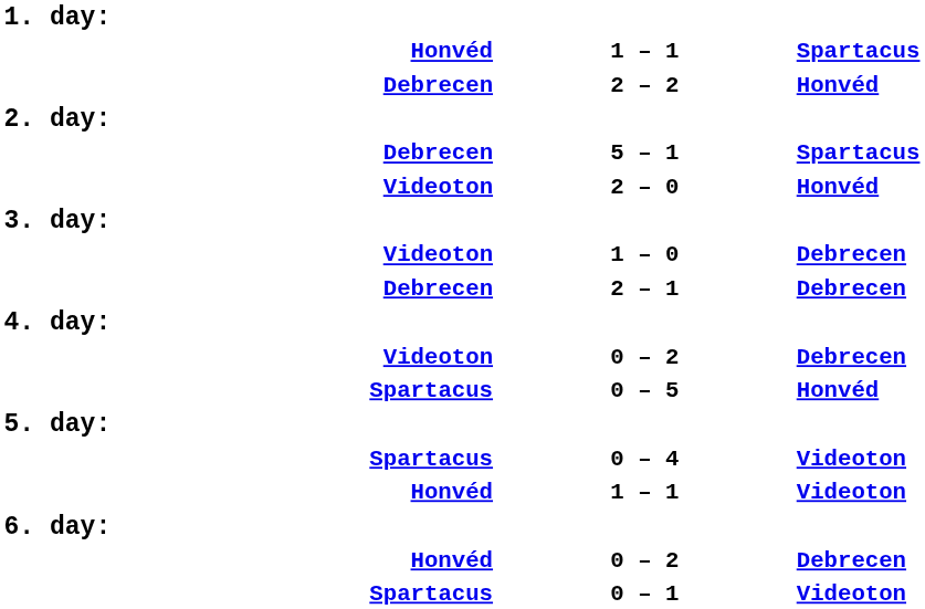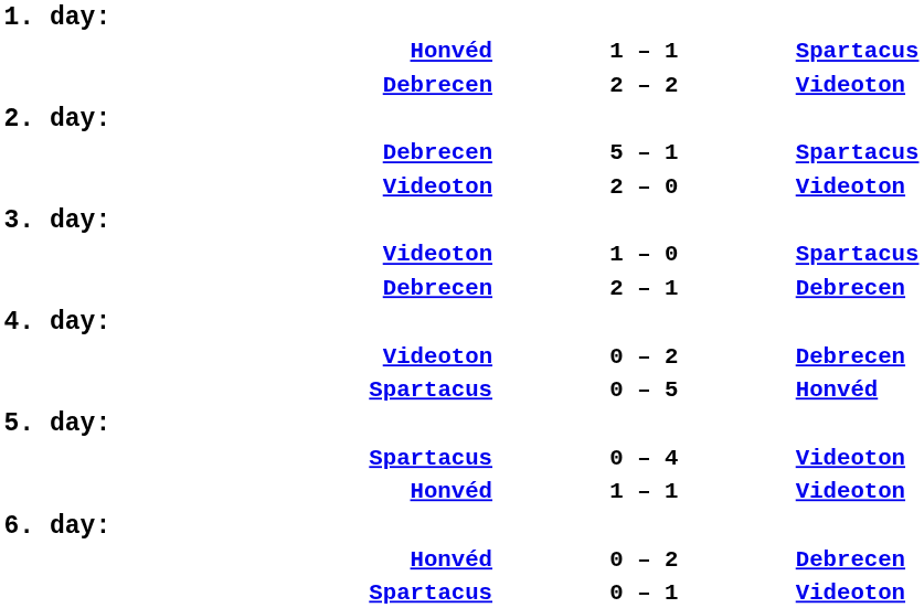2 – 2 | column 3: Honvéd -> Videoton
2 – 0 | column 3: Honvéd -> Videoton
1 – 0 | column 3: Debrecen -> Spartacus
